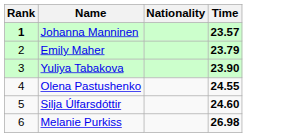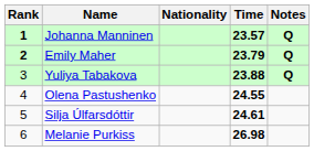+ column: Notes | Q | Q | Q
Emily Maher | Rank: normal -> bold
Yuliya Tabakova | Time: 23.90 -> 23.88
Silja Úlfarsdóttir | Time: 24.60 -> 24.61
